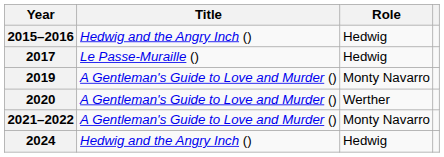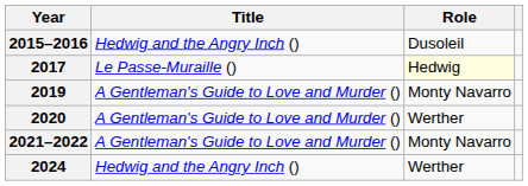2015–2016 | Role: Hedwig -> Dusoleil
2017 | Role: no background -> lightyellow background
2024 | Role: Hedwig -> Werther
